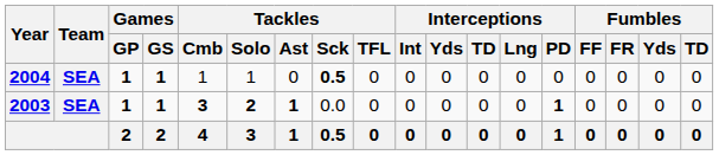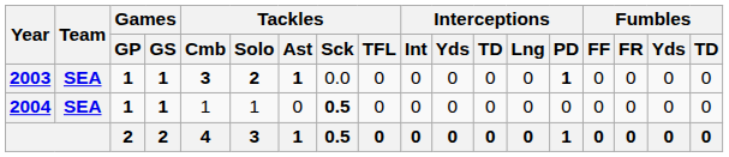rows swapped: 2003 <-> 2004
